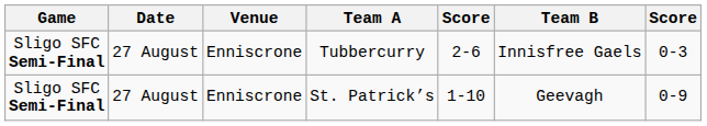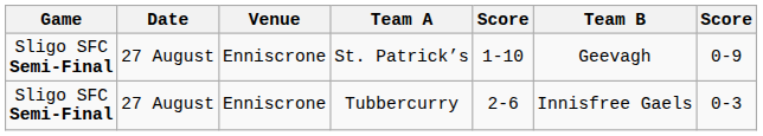rows swapped: Tubbercurry <-> St. Patrick’s
